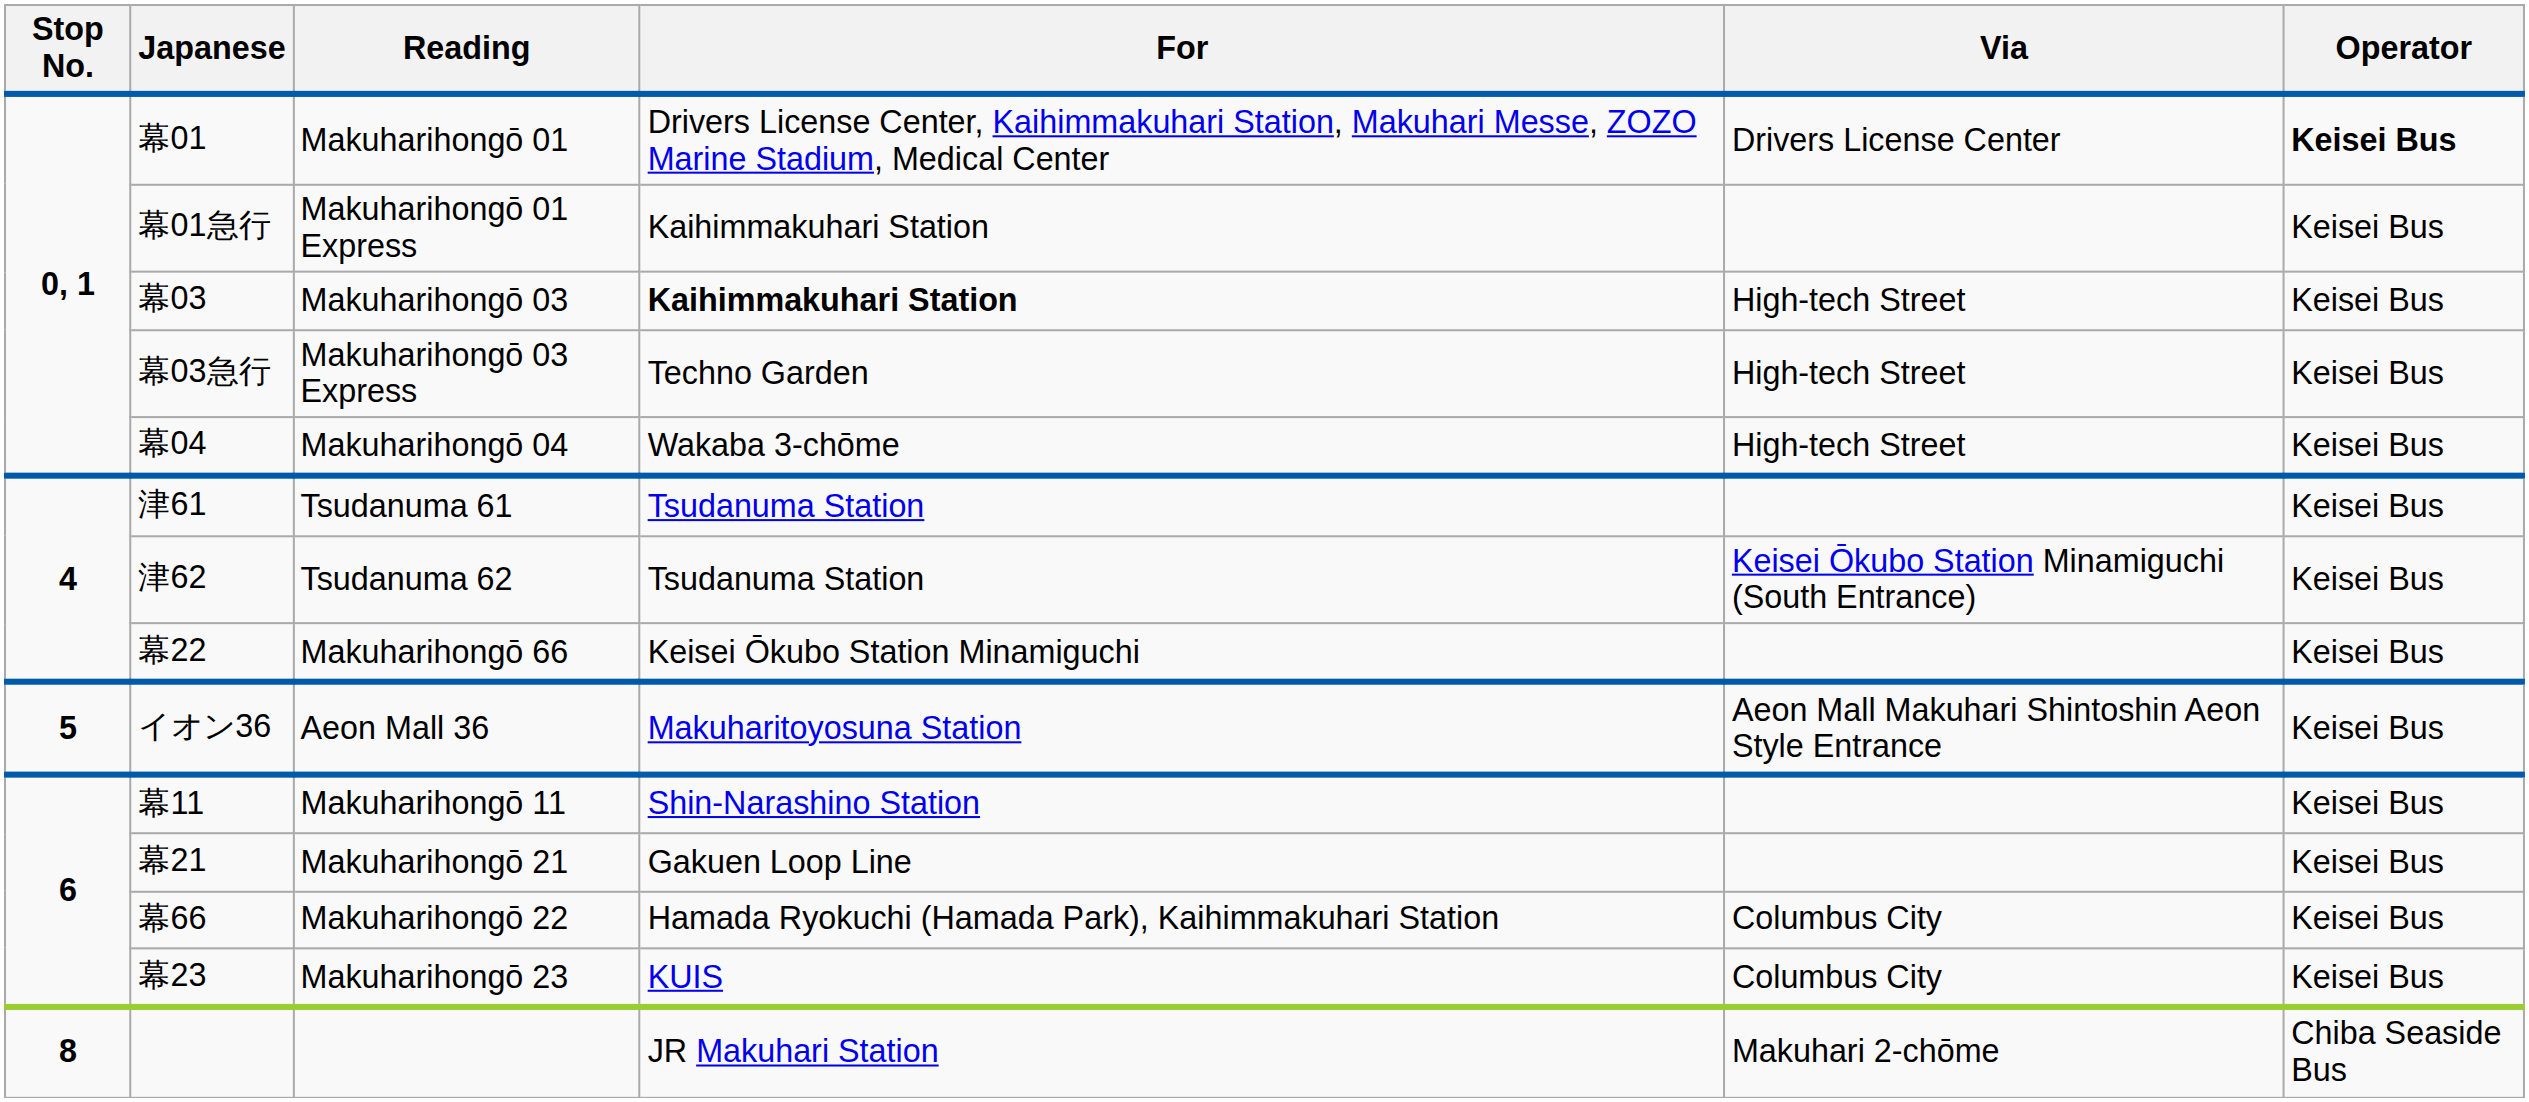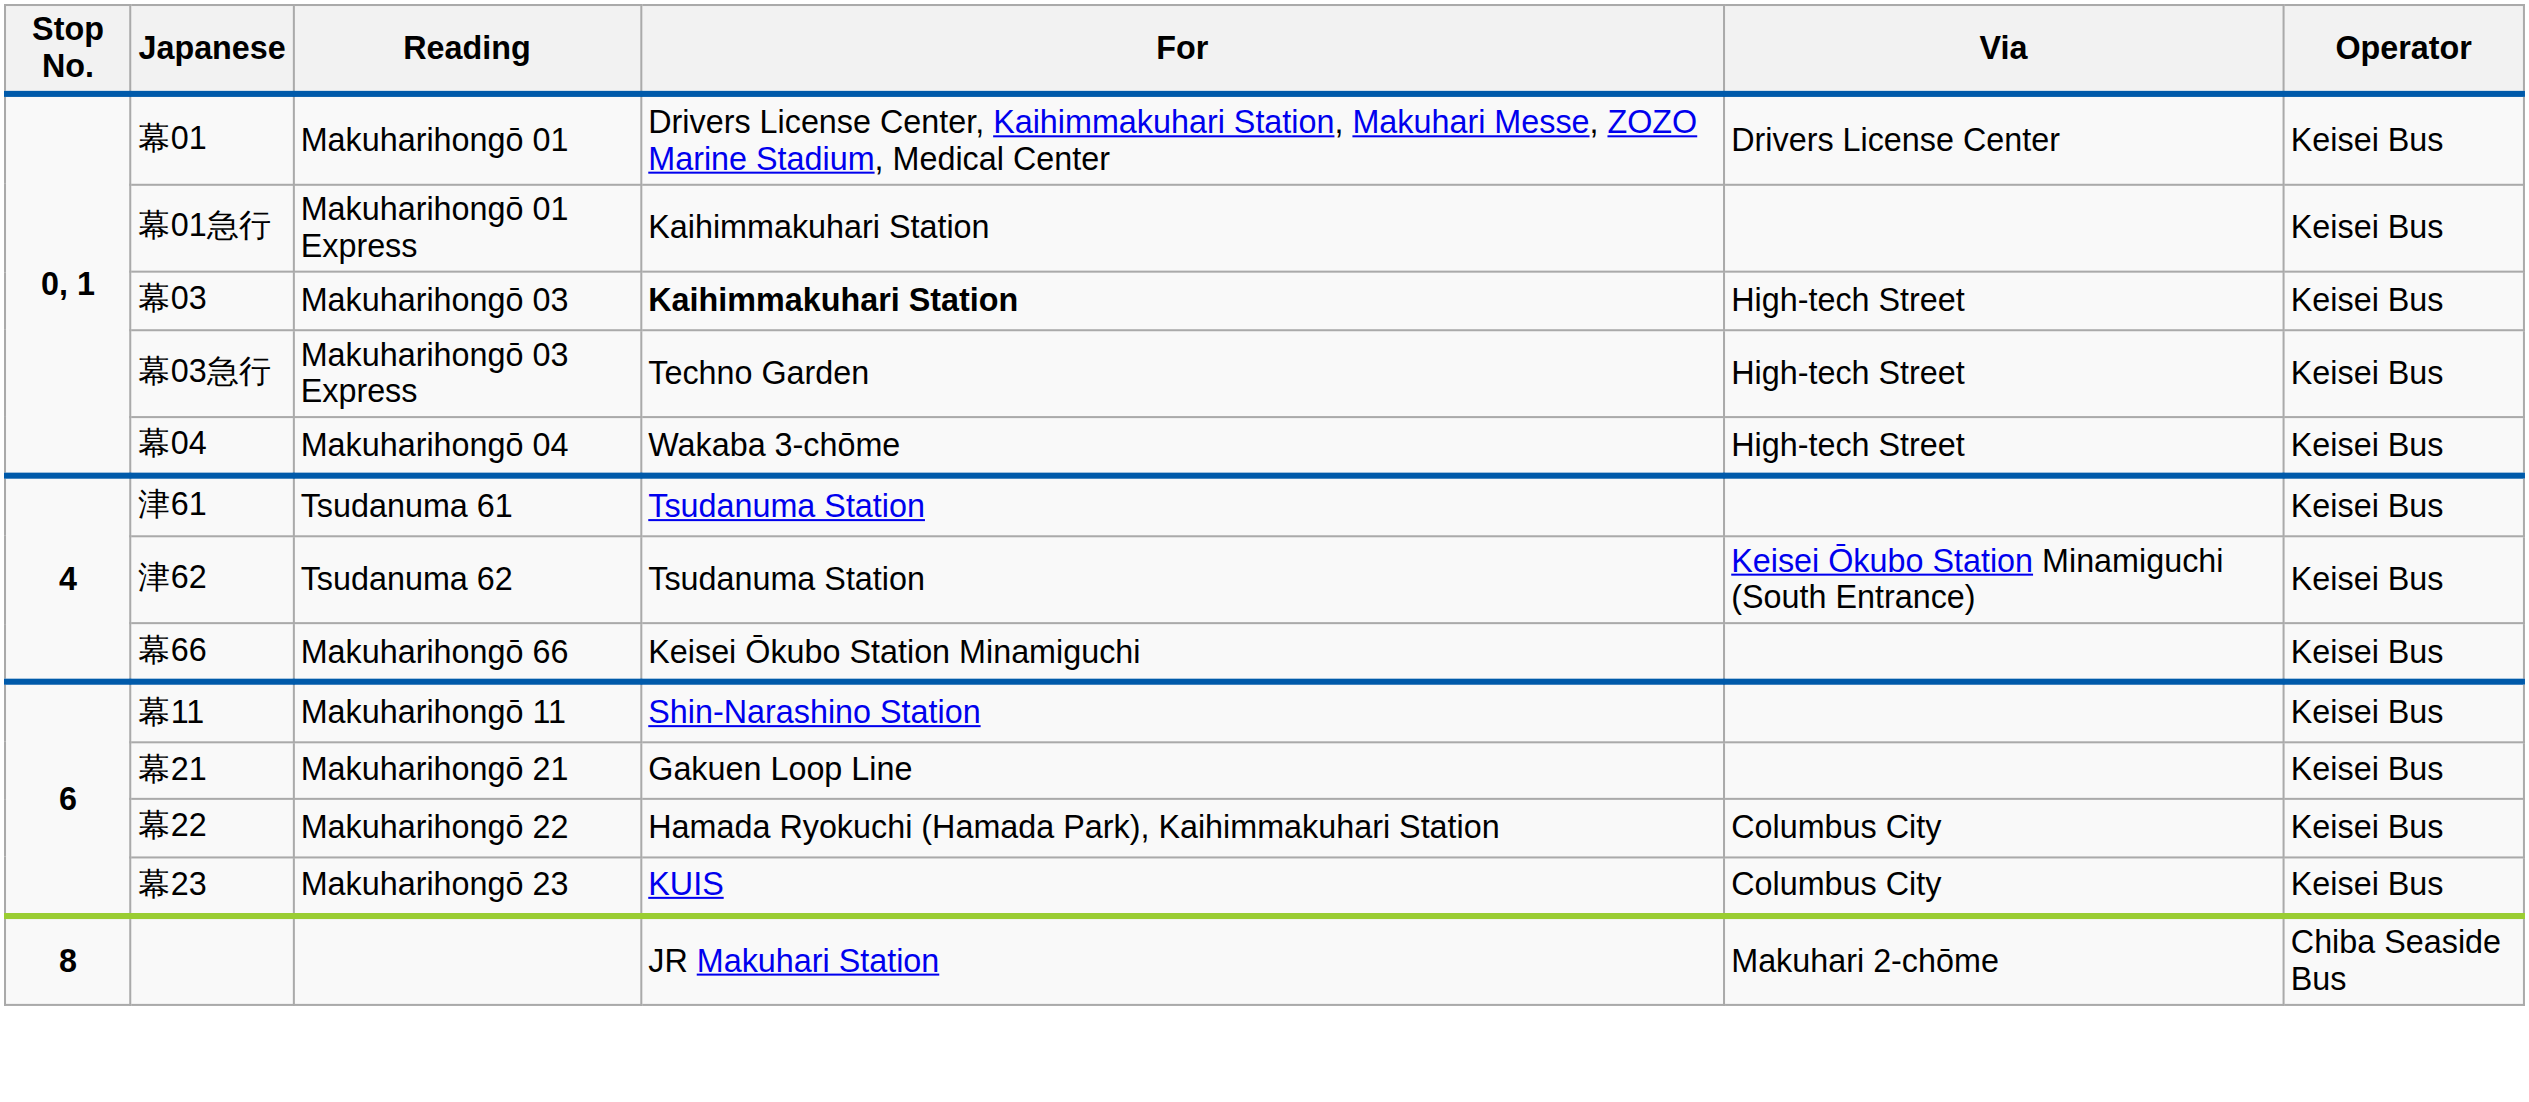Makuharihongō 01 | Operator: bold -> normal
Makuharihongō 66 | Japanese: 幕22 -> 幕66
- row: 5 | イオン36 | Aeon Mall 36 | Makuharitoyosuna Station | Aeon Mall Makuhari Shintoshin Aeon Style Entrance | Keisei Bus
Makuharihongō 22 | Japanese: 幕66 -> 幕22
